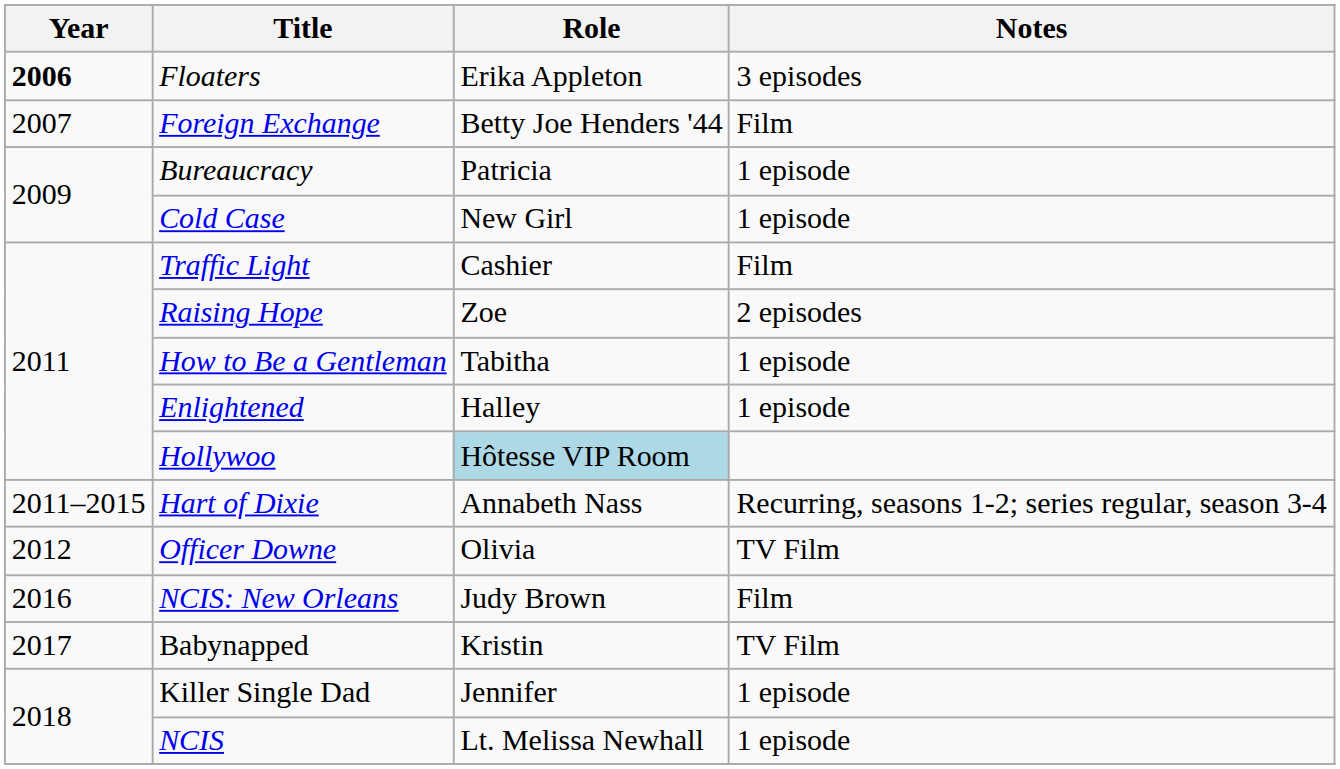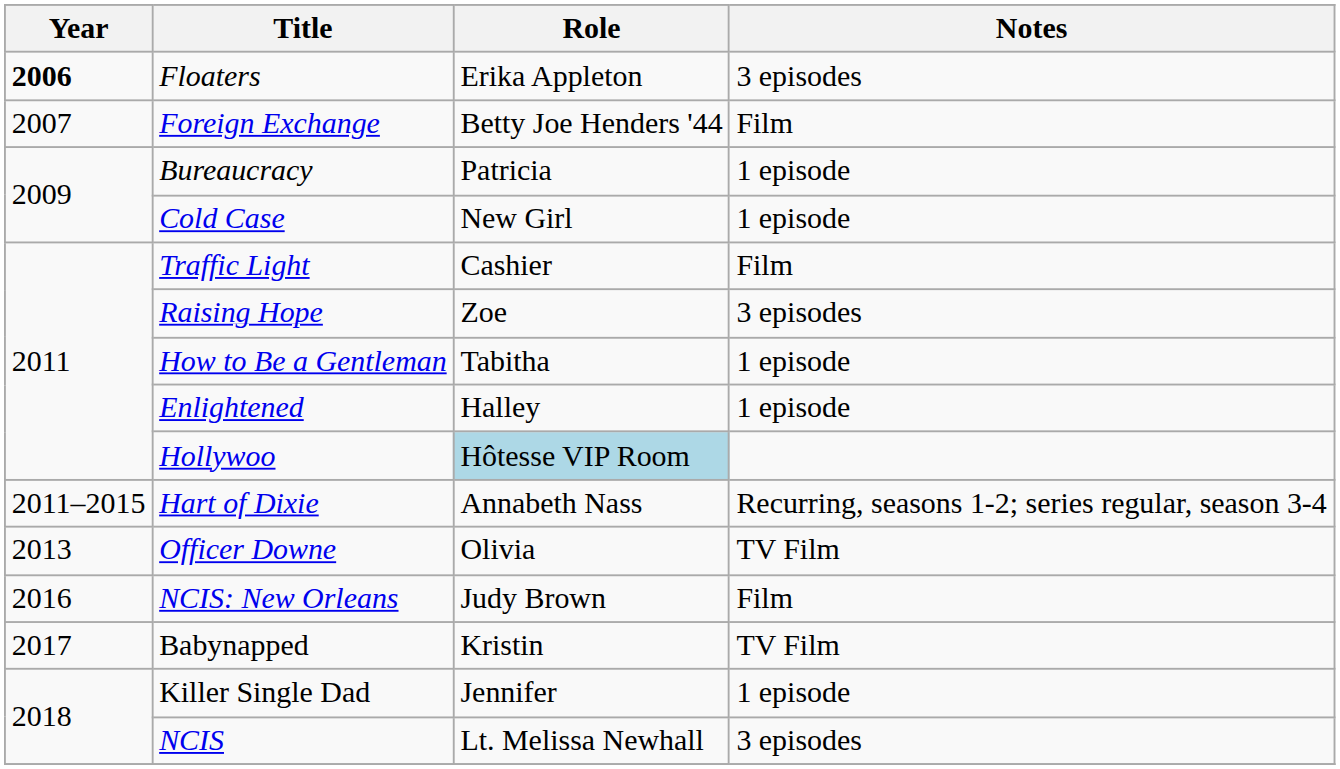Raising Hope | Notes: 2 episodes -> 3 episodes
Officer Downe | Year: 2012 -> 2013
NCIS | Notes: 1 episode -> 3 episodes
